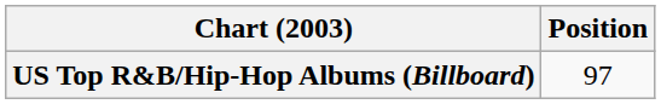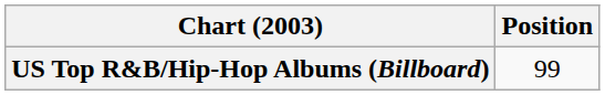US Top R&B/Hip-Hop Albums (Billboard) | Position: 97 -> 99
